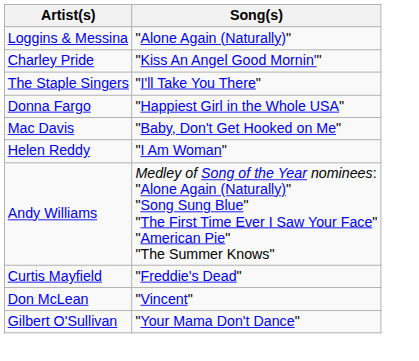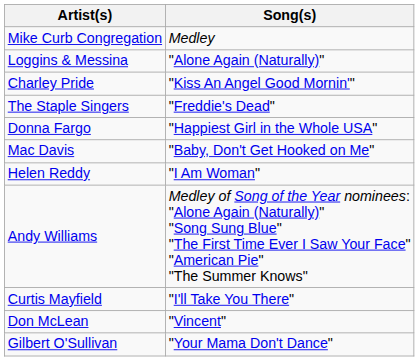+ row: Mike Curb Congregation | Medley
The Staple Singers | Song(s): "I'll Take You There" -> "Freddie's Dead"
Curtis Mayfield | Song(s): "Freddie's Dead" -> "I'll Take You There"
